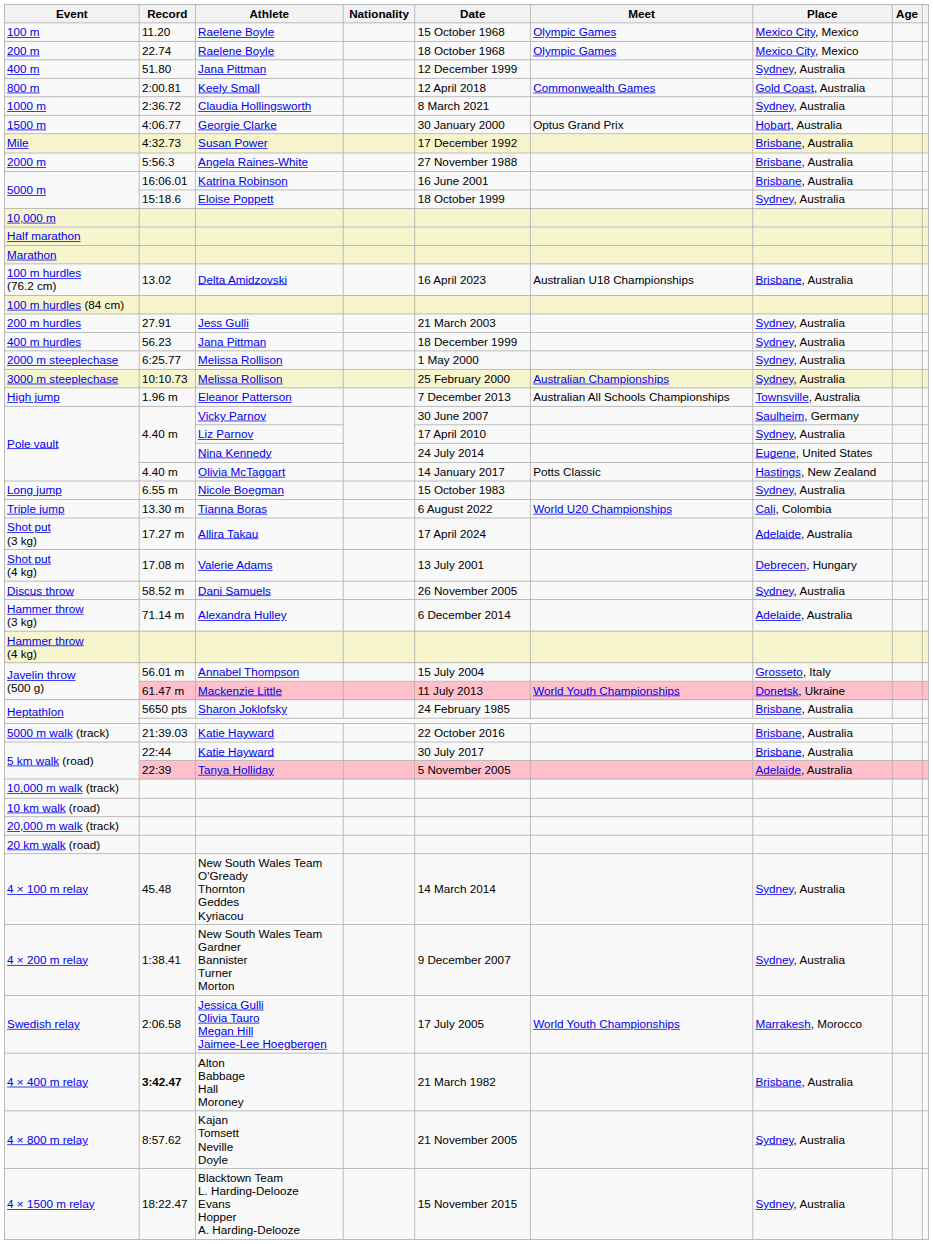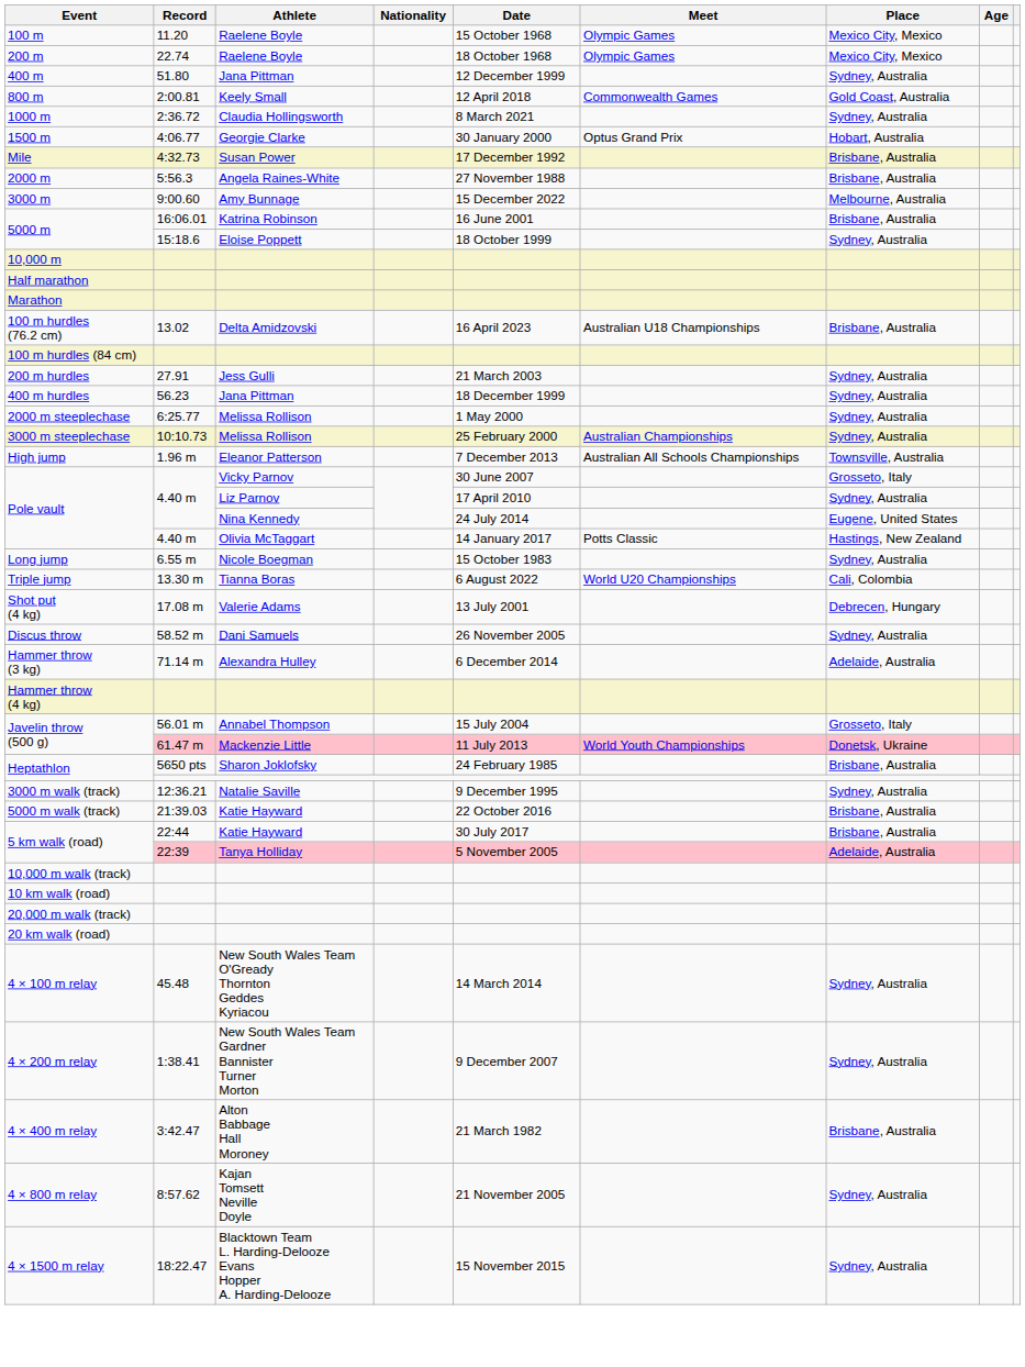+ row: 3000 m | 9:00.60 | Amy Bunnage | 15 December 2022 | Melbourne, Australia
Pole vault / Vicky Parnov | Place: Saulheim, Germany -> Grosseto, Italy
- row: Shot put (3 kg) | 17.27 m | Allira Takau | 17 April 2024 | Adelaide, Australia
+ row: 3000 m walk (track) | 12:36.21 | Natalie Saville | 9 December 1995 | Sydney, Australia
- row: Swedish relay | 2:06.58 | Jessica Gulli Olivia Tauro Megan Hill Jaimee-Lee Hoegbergen | 17 July 2005 | World Youth Championships | Marrakesh, Morocco
4 × 400 m relay | Record: bold -> normal
